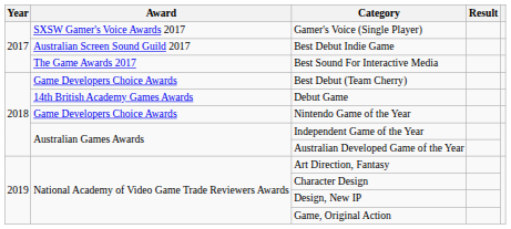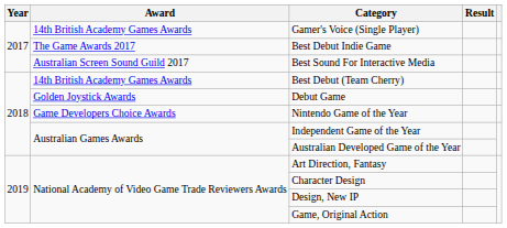Gamer's Voice (Single Player) | Award: SXSW Gamer's Voice Awards 2017 -> 14th British Academy Games Awards
Best Debut Indie Game | Award: Australian Screen Sound Guild 2017 -> The Game Awards 2017
Best Sound For Interactive Media | Award: The Game Awards 2017 -> Australian Screen Sound Guild 2017
Best Debut (Team Cherry) | Award: Game Developers Choice Awards -> 14th British Academy Games Awards
Debut Game | Award: 14th British Academy Games Awards -> Golden Joystick Awards
